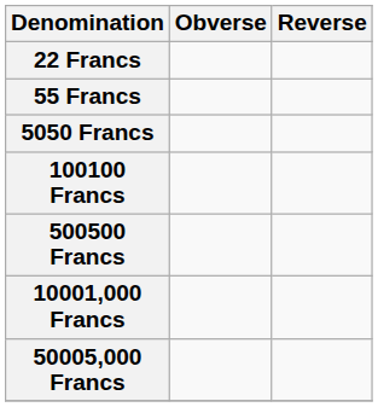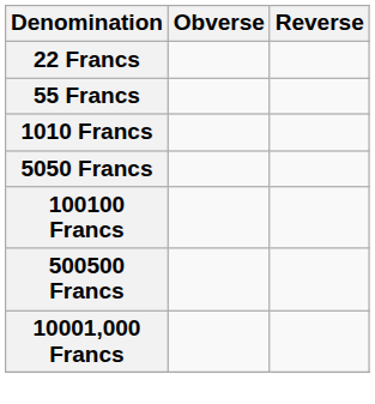+ row: 1010 Francs
- row: 50005,000 Francs
